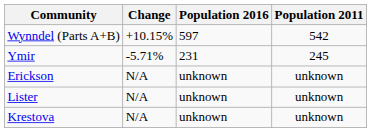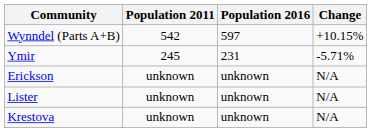columns swapped: Population 2011 <-> Change
